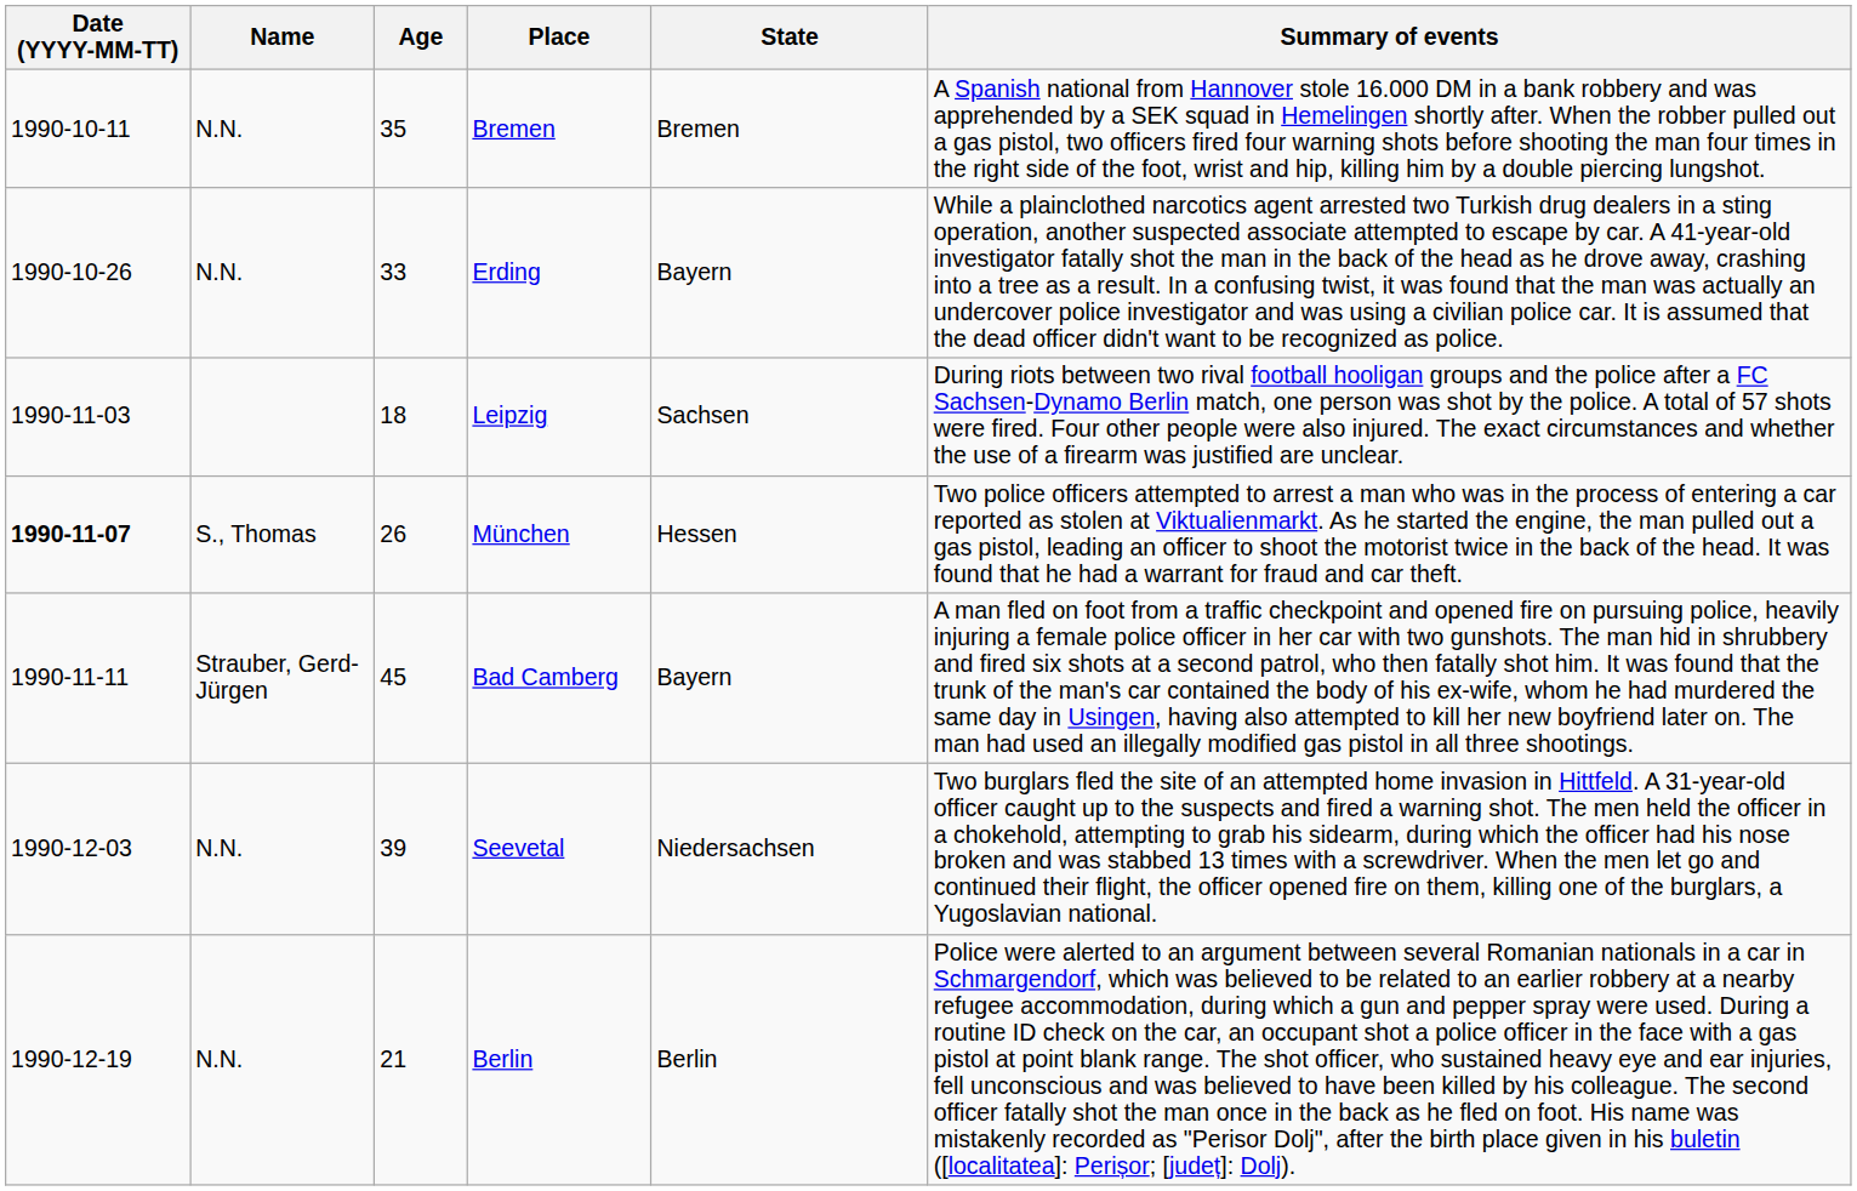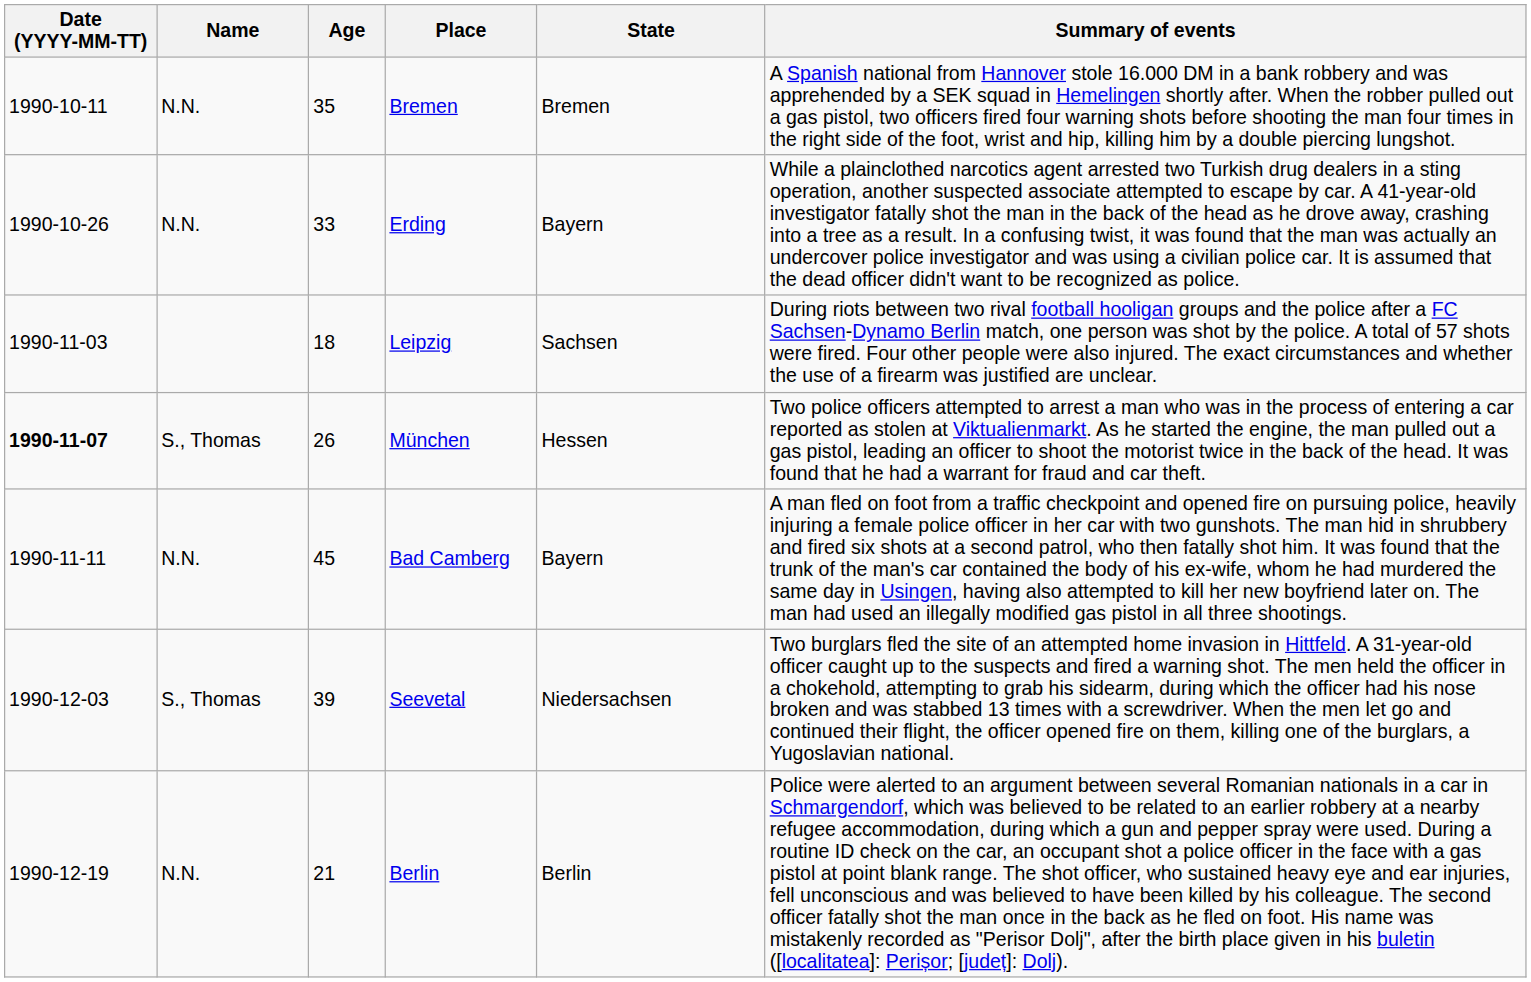Bad Camberg | Name: Strauber, Gerd-Jürgen -> N.N.
Seevetal | Name: N.N. -> S., Thomas
